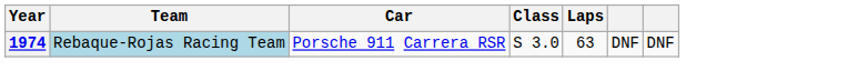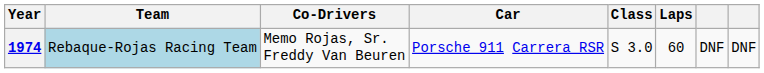+ column: Co-Drivers | Memo Rojas, Sr. Freddy Van Beuren
1974 | Laps: 63 -> 60
